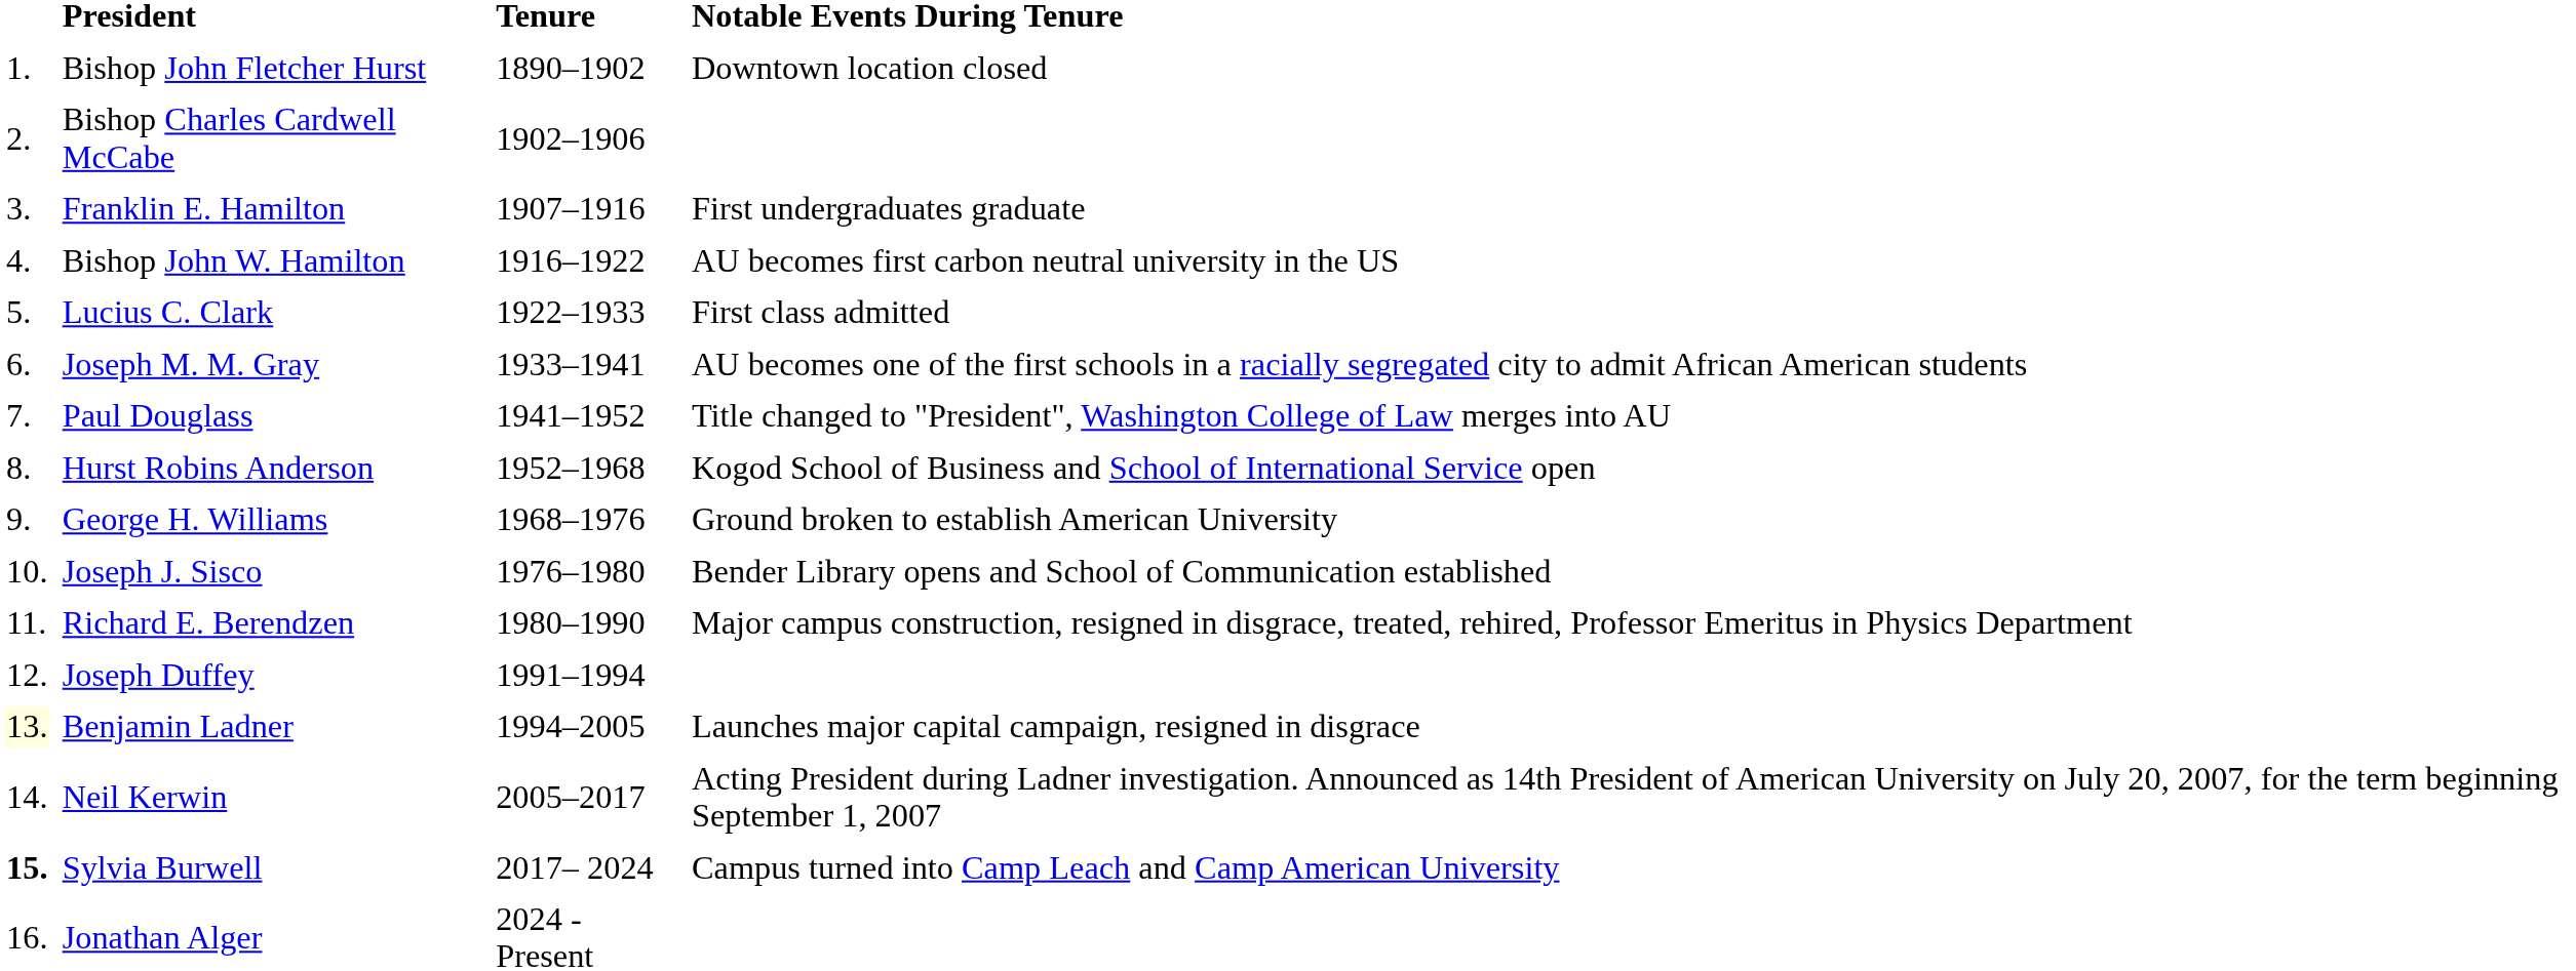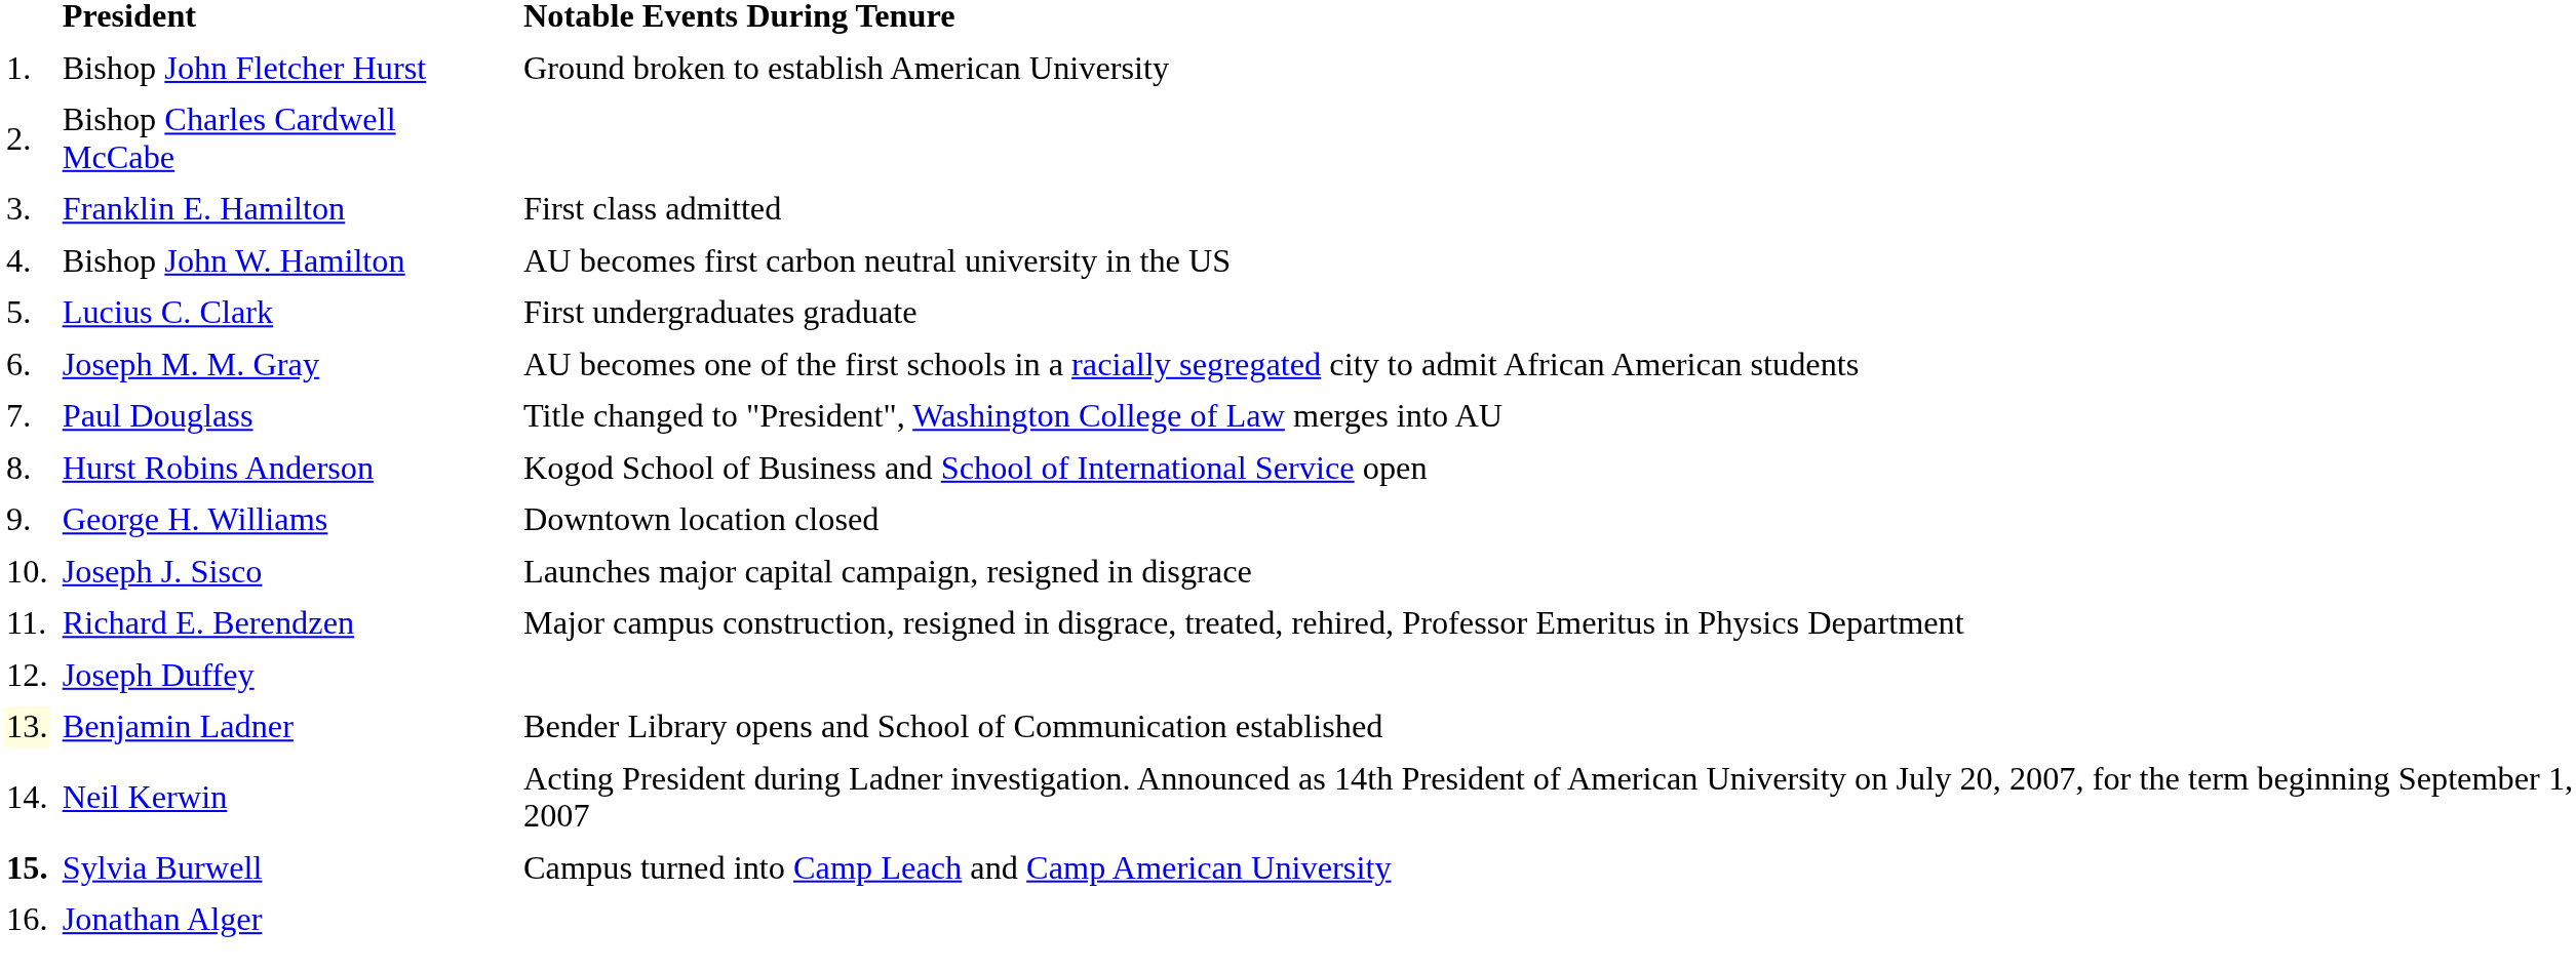- column: Tenure | 1890–1902 | 1902–1906 | 1907–1916 | 1916–1922 | 1922–1933 | 1933–1941 | 1941–1952 | 1952–1968 | 1968–1976 | 1976–1980 | 1980–1990 | 1991–1994 | 1994–2005 | 2005–2017 | 2017– 2024 | 2024 - Present
Bishop John Fletcher Hurst | Notable Events During Tenure: Downtown location closed -> Ground broken to establish American University
Franklin E. Hamilton | Notable Events During Tenure: First undergraduates graduate -> First class admitted
Lucius C. Clark | Notable Events During Tenure: First class admitted -> First undergraduates graduate
George H. Williams | Notable Events During Tenure: Ground broken to establish American University -> Downtown location closed
Joseph J. Sisco | Notable Events During Tenure: Bender Library opens and School of Communication established -> Launches major capital campaign, resigned in disgrace
Benjamin Ladner | Notable Events During Tenure: Launches major capital campaign, resigned in disgrace -> Bender Library opens and School of Communication established
